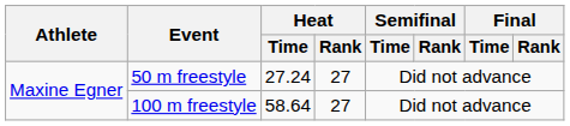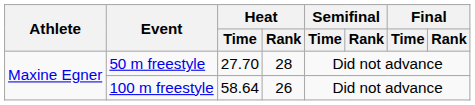50 m freestyle | Heat / Time: 27.24 -> 27.70
50 m freestyle | Heat / Rank: 27 -> 28
100 m freestyle | Heat / Rank: 27 -> 26
